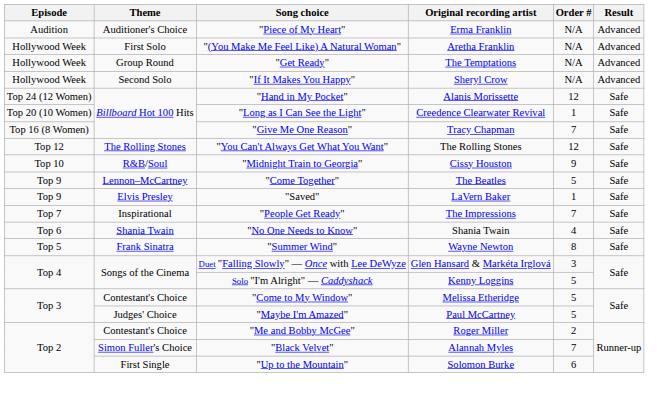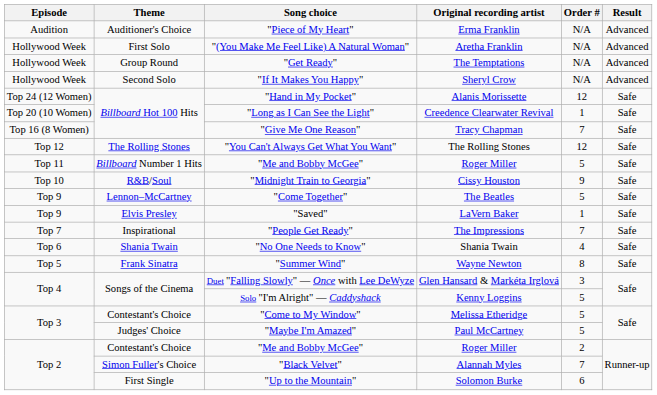+ row: Top 11 | Billboard Number 1 Hits | "Me and Bobby McGee" | Roger Miller | 5 | Safe
